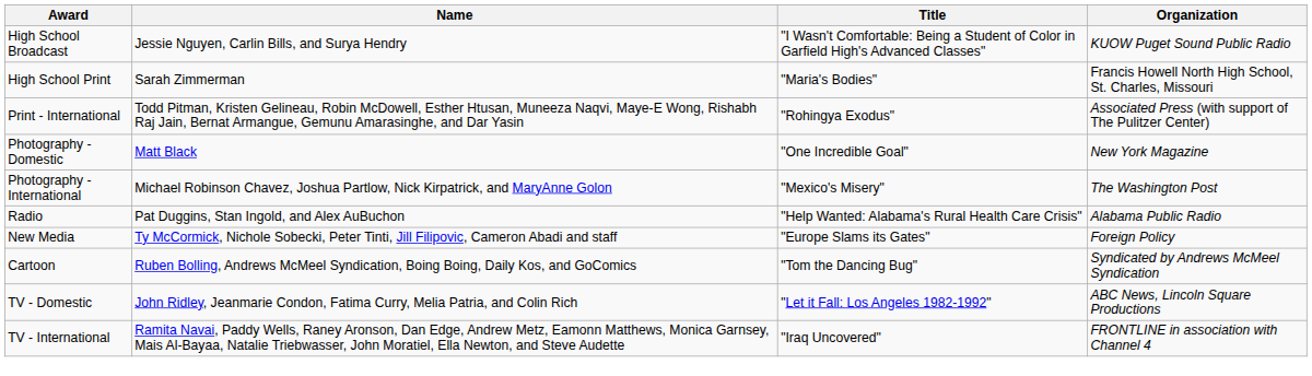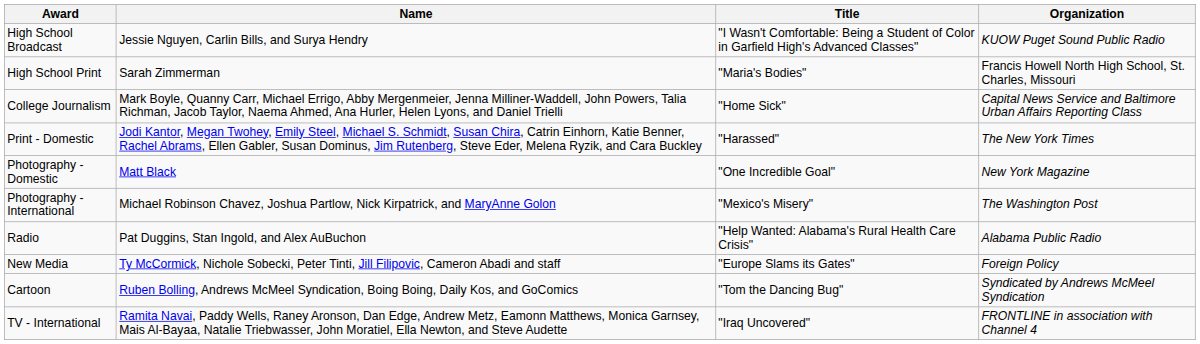+ row: College Journalism | Mark Boyle, Quanny Carr, Michael Errigo, Abby Mergenmeier, Jenna Milliner-Waddell, John Powers, Talia Richman, Jacob Taylor, Naema Ahmed, Ana Hurler, Helen Lyons, and Daniel Trielli | "Home Sick" | Capital News Service and Baltimore Urban Affairs Reporting Class
+ row: Print - Domestic | Jodi Kantor, Megan Twohey, Emily Steel, Michael S. Schmidt, Susan Chira, Catrin Einhorn, Katie Benner, Rachel Abrams, Ellen Gabler, Susan Dominus, Jim Rutenberg, Steve Eder, Melena Ryzik, and Cara Buckley | "Harassed" | The New York Times
- row: Print - International | Todd Pitman, Kristen Gelineau, Robin McDowell, Esther Htusan, Muneeza Naqvi, Maye-E Wong, Rishabh Raj Jain, Bernat Armangue, Gemunu Amarasinghe, and Dar Yasin | "Rohingya Exodus" | Associated Press (with support of The Pulitzer Center)
- row: TV - Domestic | John Ridley, Jeanmarie Condon, Fatima Curry, Melia Patria, and Colin Rich | "Let it Fall: Los Angeles 1982-1992" | ABC News, Lincoln Square Productions
